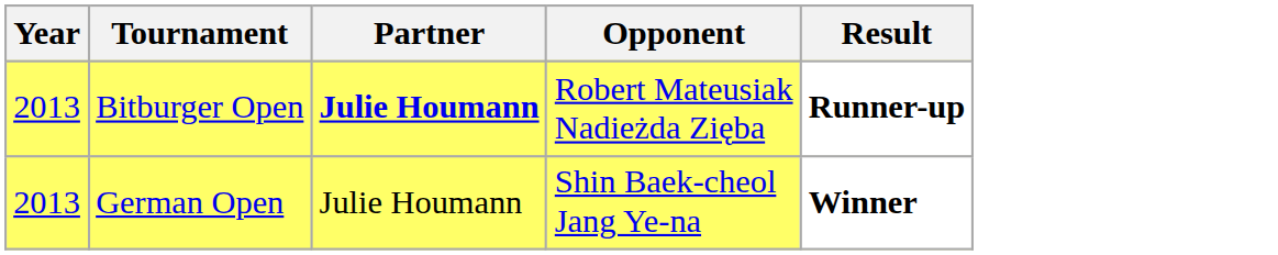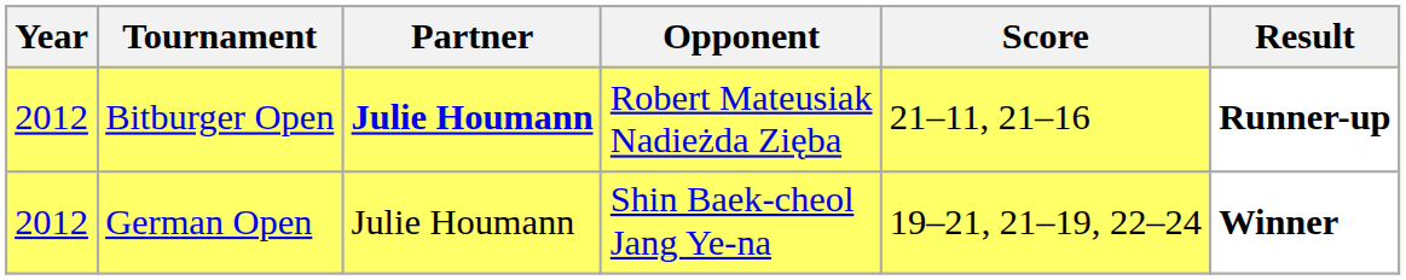+ column: Score | 21–11, 21–16 | 19–21, 21–19, 22–24
Bitburger Open | Year: 2013 -> 2012
German Open | Year: 2013 -> 2012
